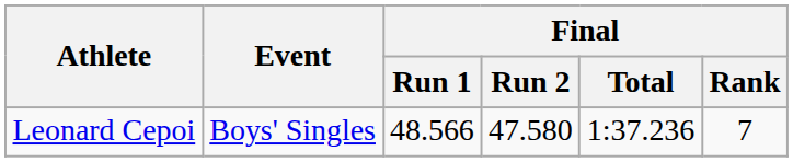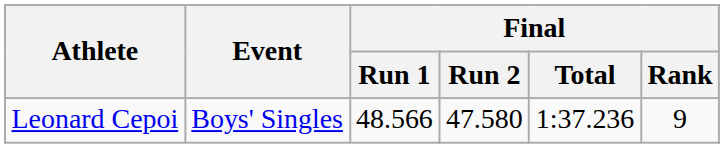Leonard Cepoi | Final / Rank: 7 -> 9
